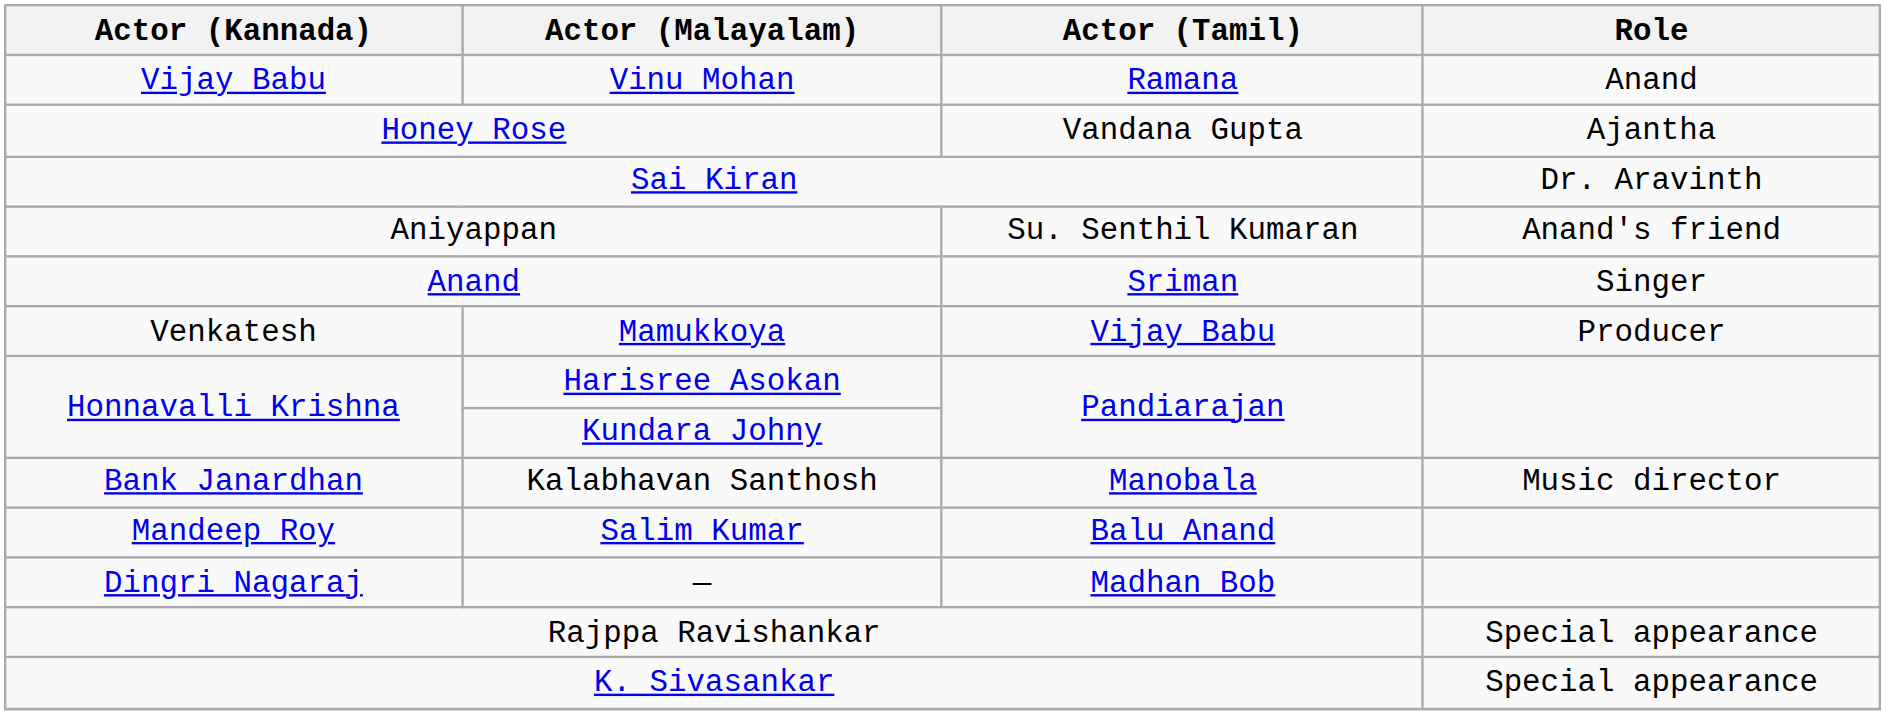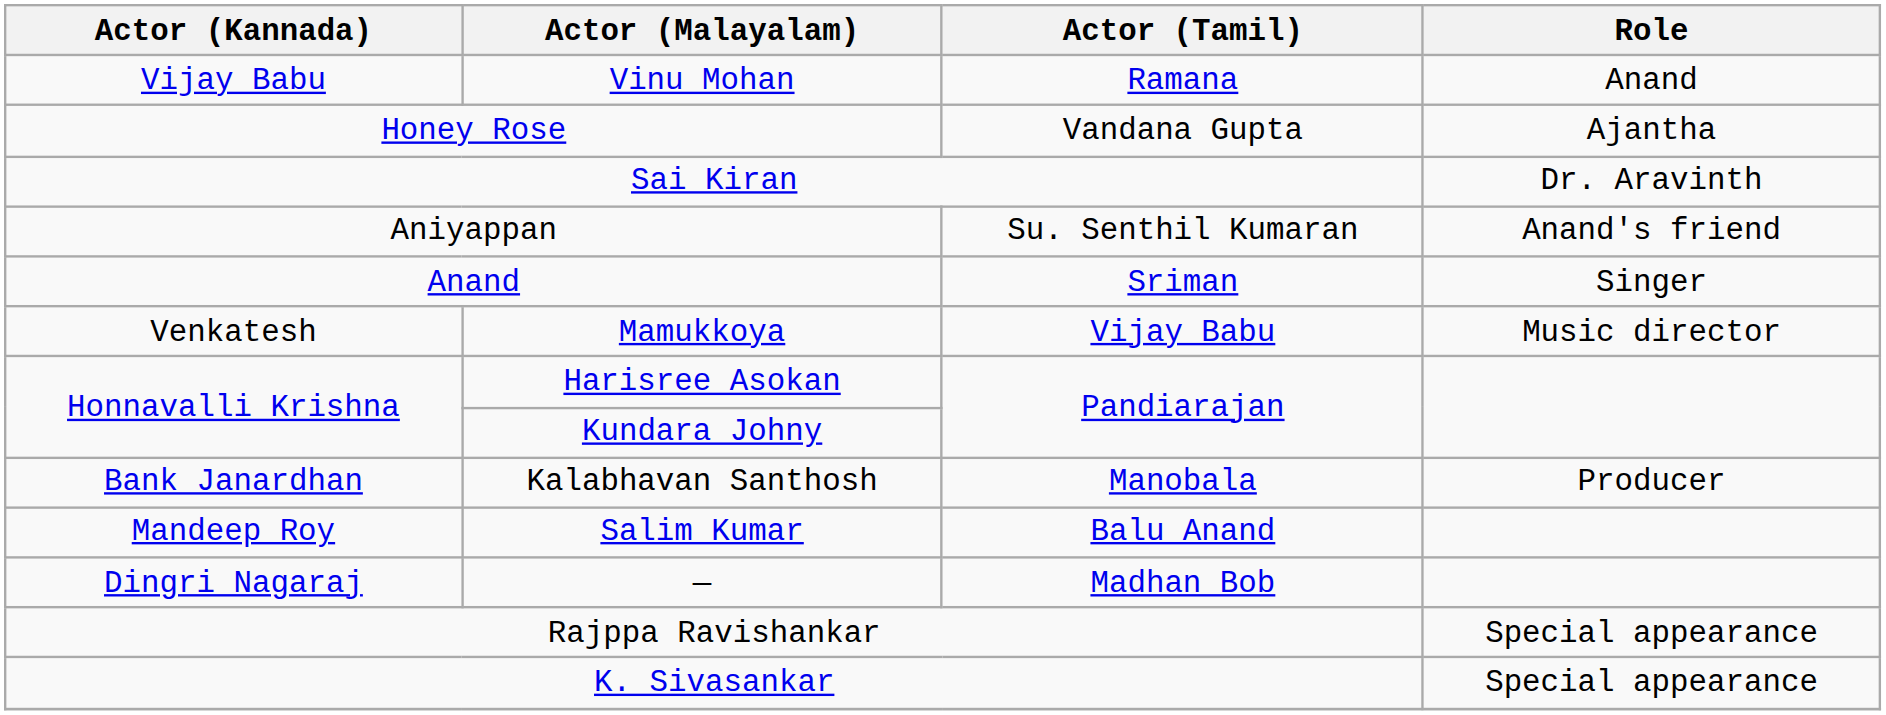Mamukkoya | Role: Producer -> Music director
Kalabhavan Santhosh | Role: Music director -> Producer
